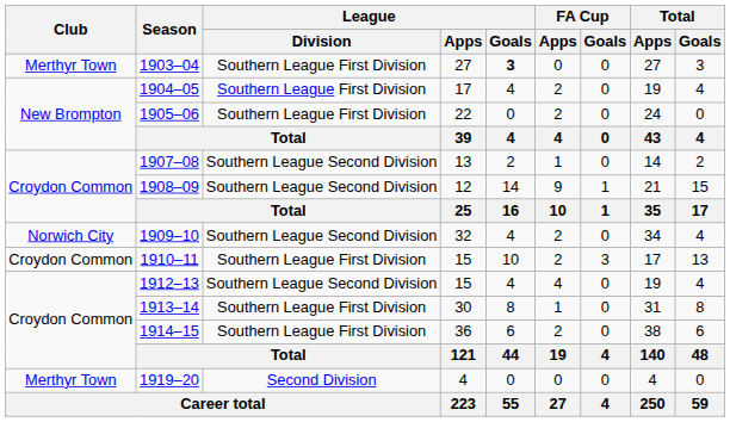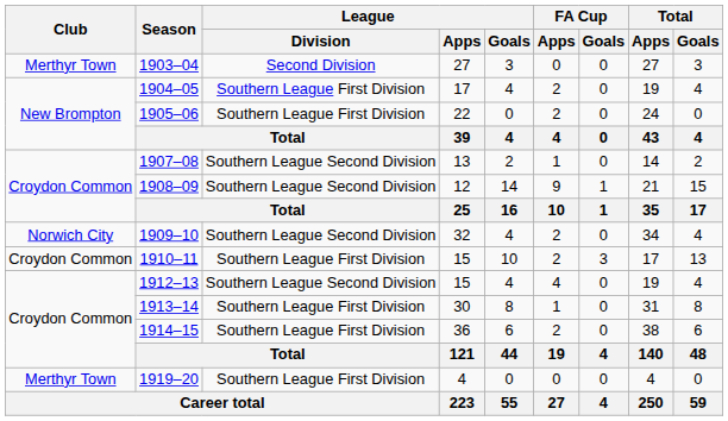1903–04 | League / Division: Southern League First Division -> Second Division
1903–04 | League / Goals: bold -> normal
1919–20 | League / Division: Second Division -> Southern League First Division
